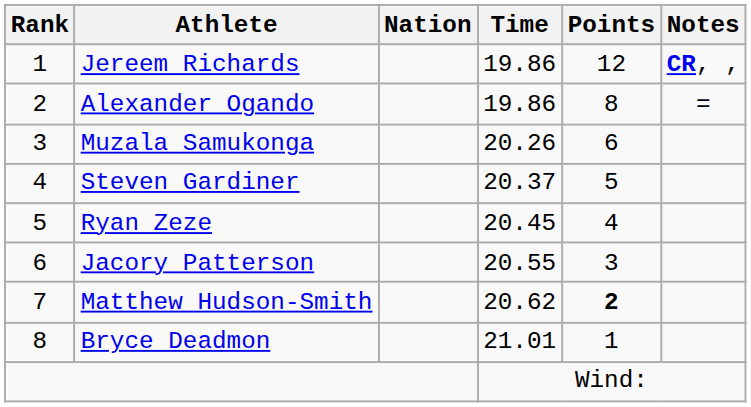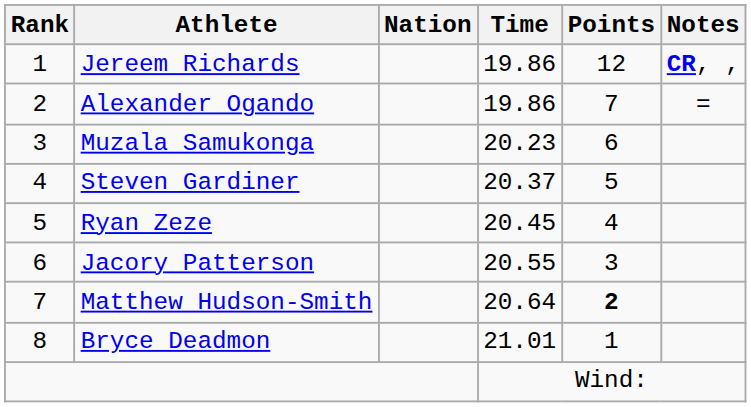Alexander Ogando | Points: 8 -> 7
Muzala Samukonga | Time: 20.26 -> 20.23
Matthew Hudson-Smith | Time: 20.62 -> 20.64
